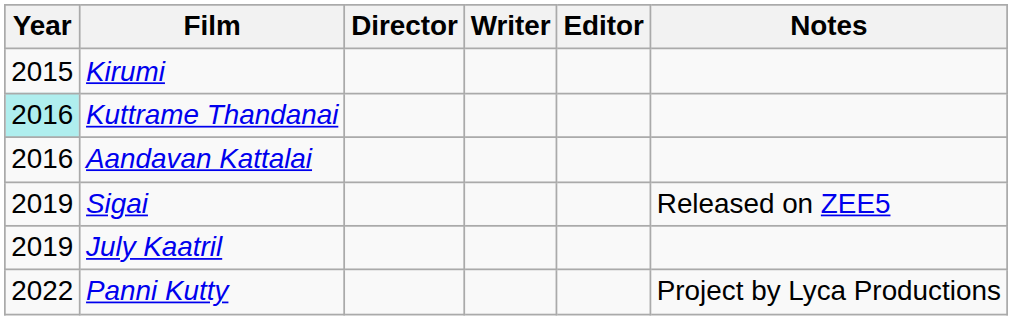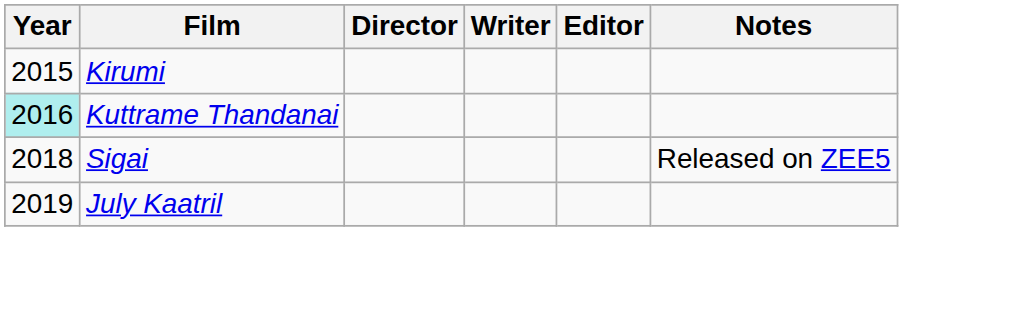- row: 2016 | Aandavan Kattalai
Sigai | Year: 2019 -> 2018
- row: 2022 | Panni Kutty | Project by Lyca Productions
